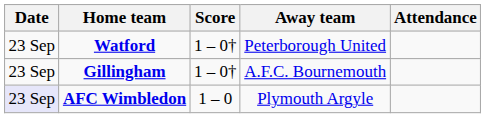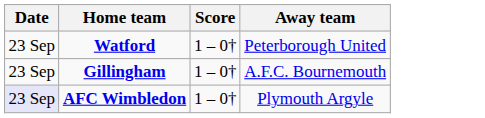- column: Attendance
AFC Wimbledon | Score: 1 – 0 -> 1 – 0†
